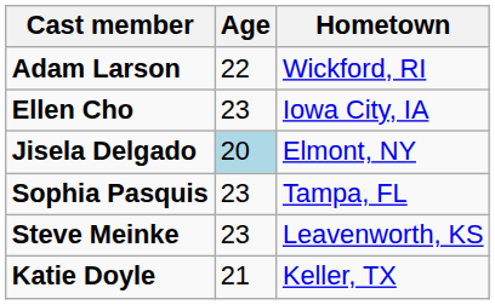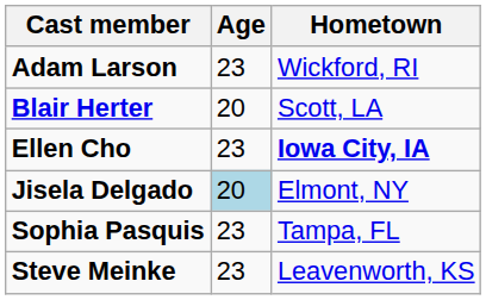Adam Larson | Age: 22 -> 23
+ row: Blair Herter | 20 | Scott, LA
Ellen Cho | Hometown: normal -> bold
- row: Katie Doyle | 21 | Keller, TX
